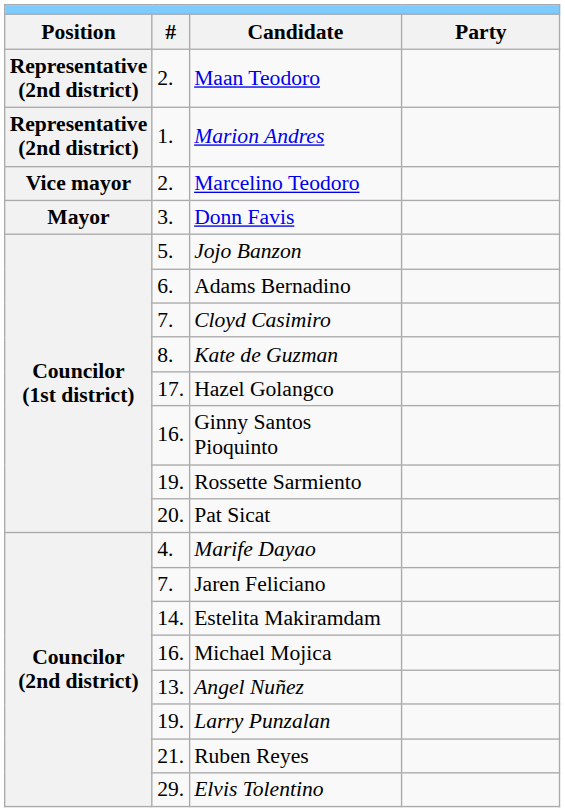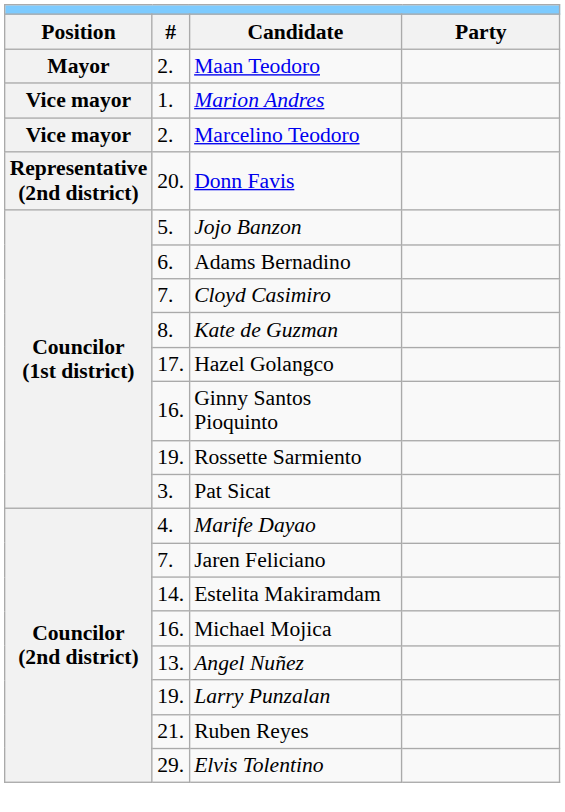Maan Teodoro | column 1: Representative (2nd district) -> Mayor
Marion Andres | column 1: Representative (2nd district) -> Vice mayor
Donn Favis | column 1: Mayor -> Representative (2nd district)
Donn Favis | column 2: 3. -> 20.
Pat Sicat | column 2: 20. -> 3.
